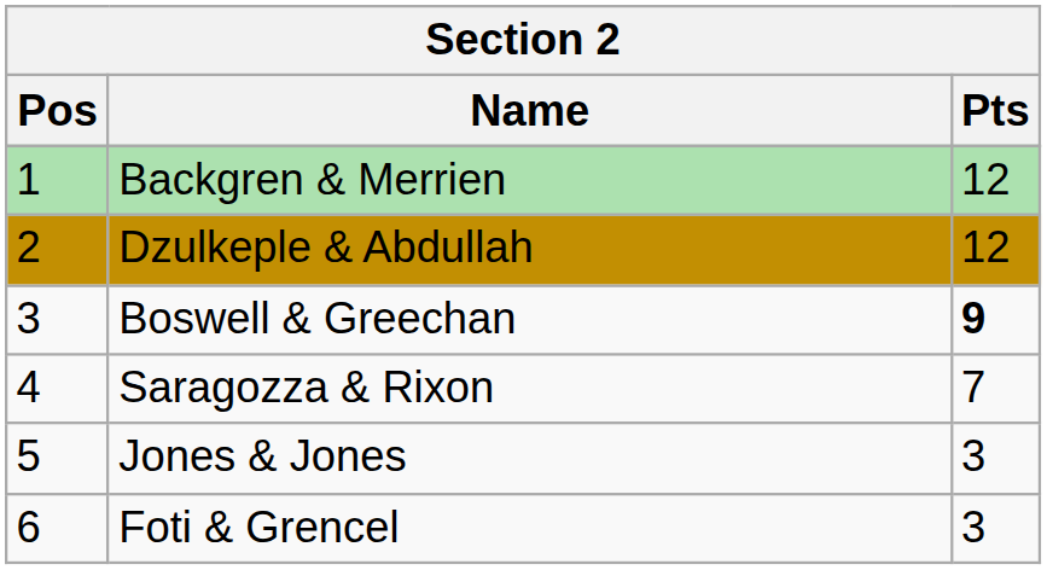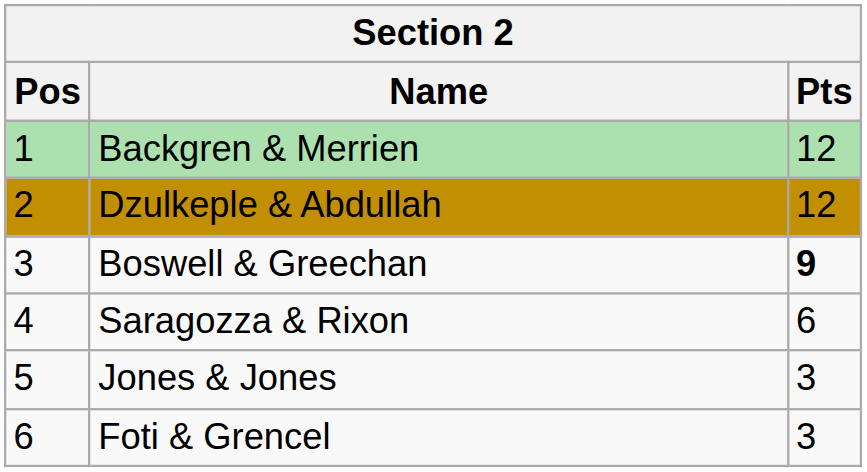Saragozza & Rixon | Pts: 7 -> 6
